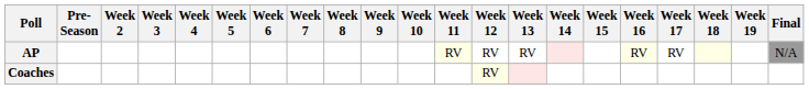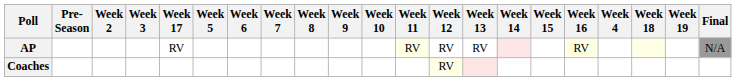columns swapped: Week 4 <-> Week 17
